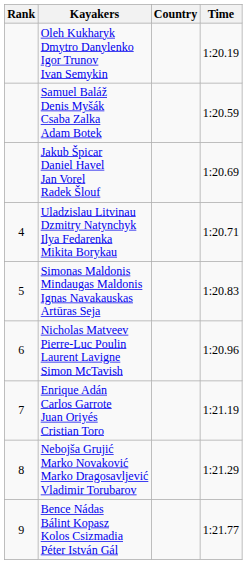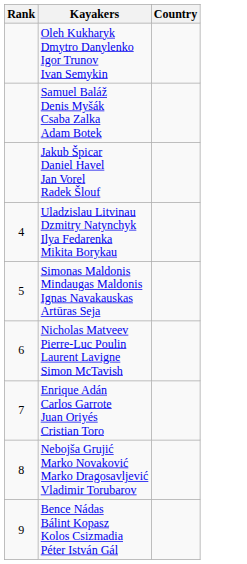- column: Time | 1:20.19 | 1:20.59 | 1:20.69 | 1:20.71 | 1:20.83 | 1:20.96 | 1:21.19 | 1:21.29 | 1:21.77
